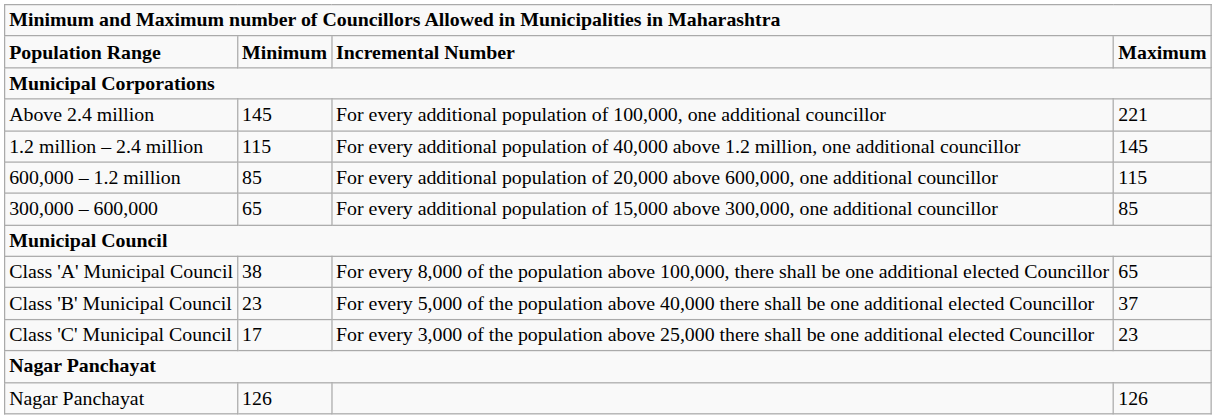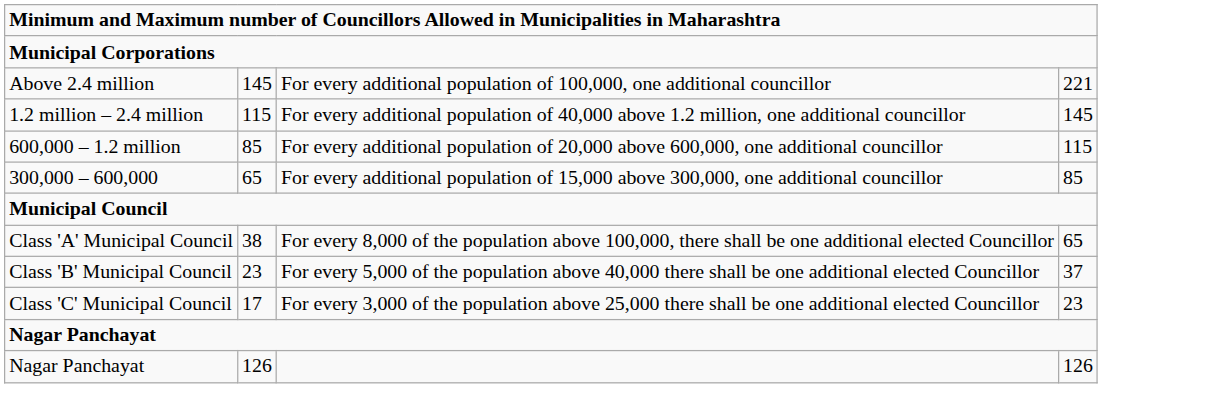- row: Population Range | Minimum | Incremental Number | Maximum
